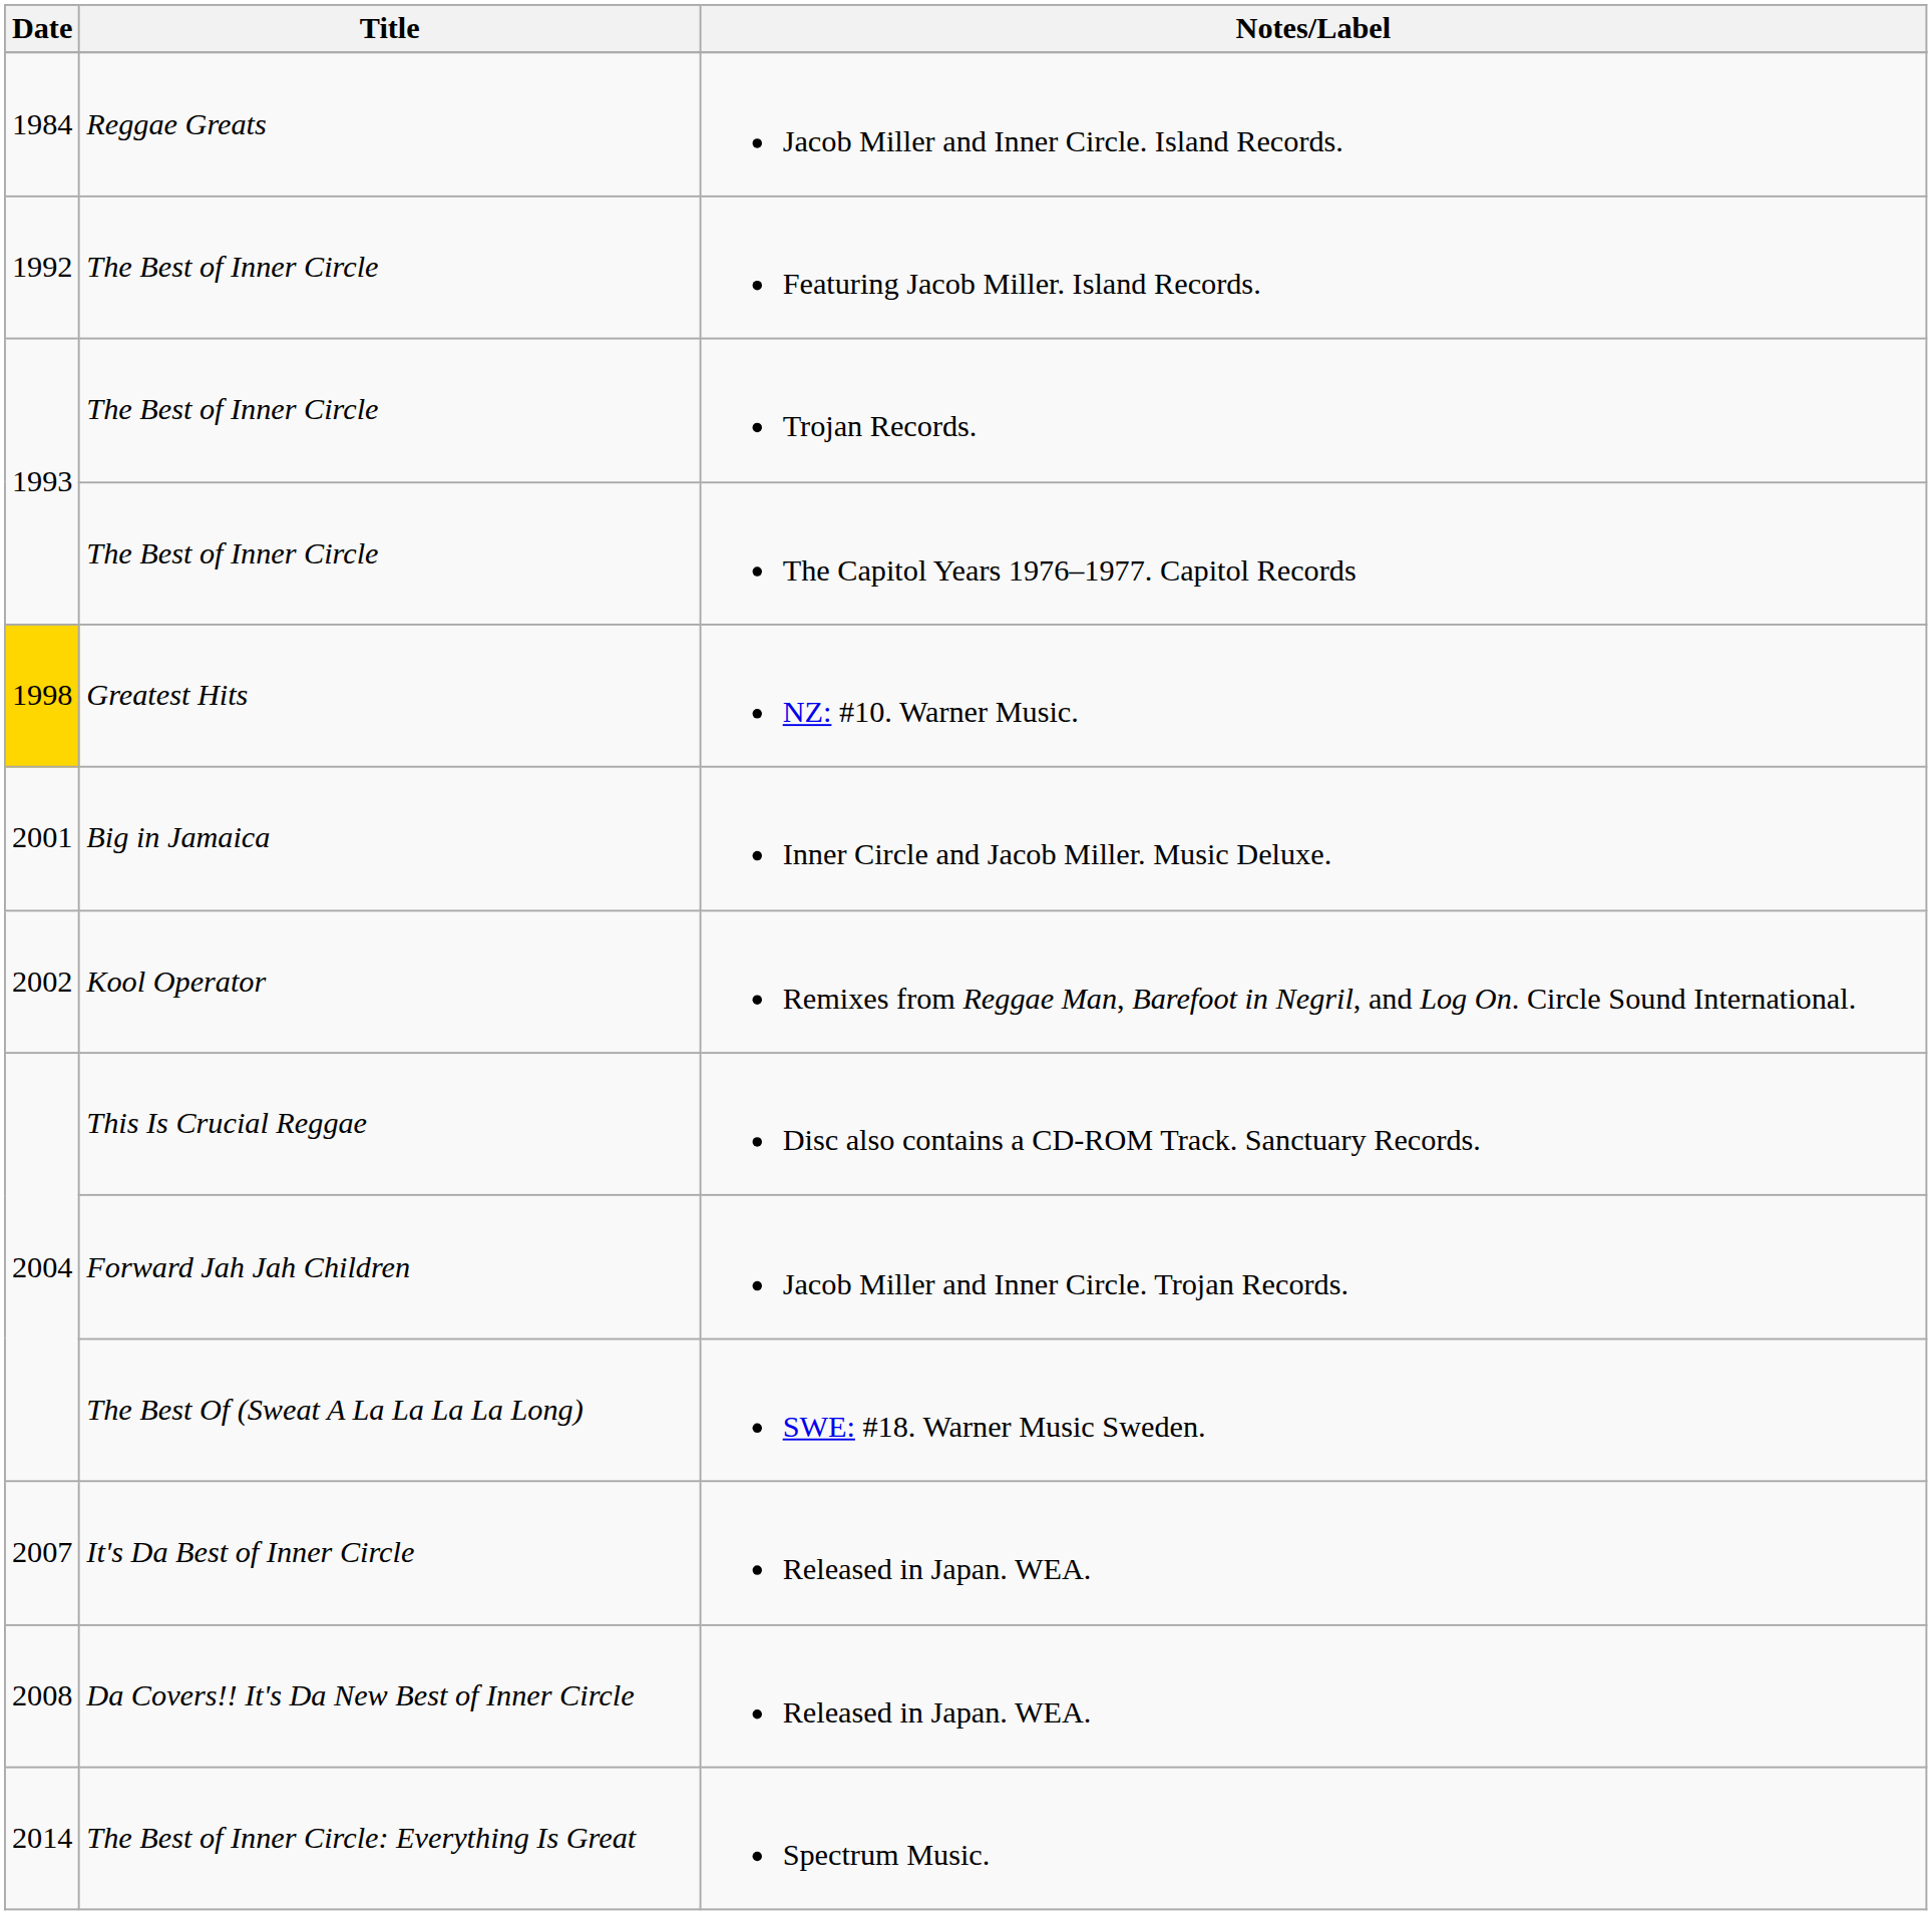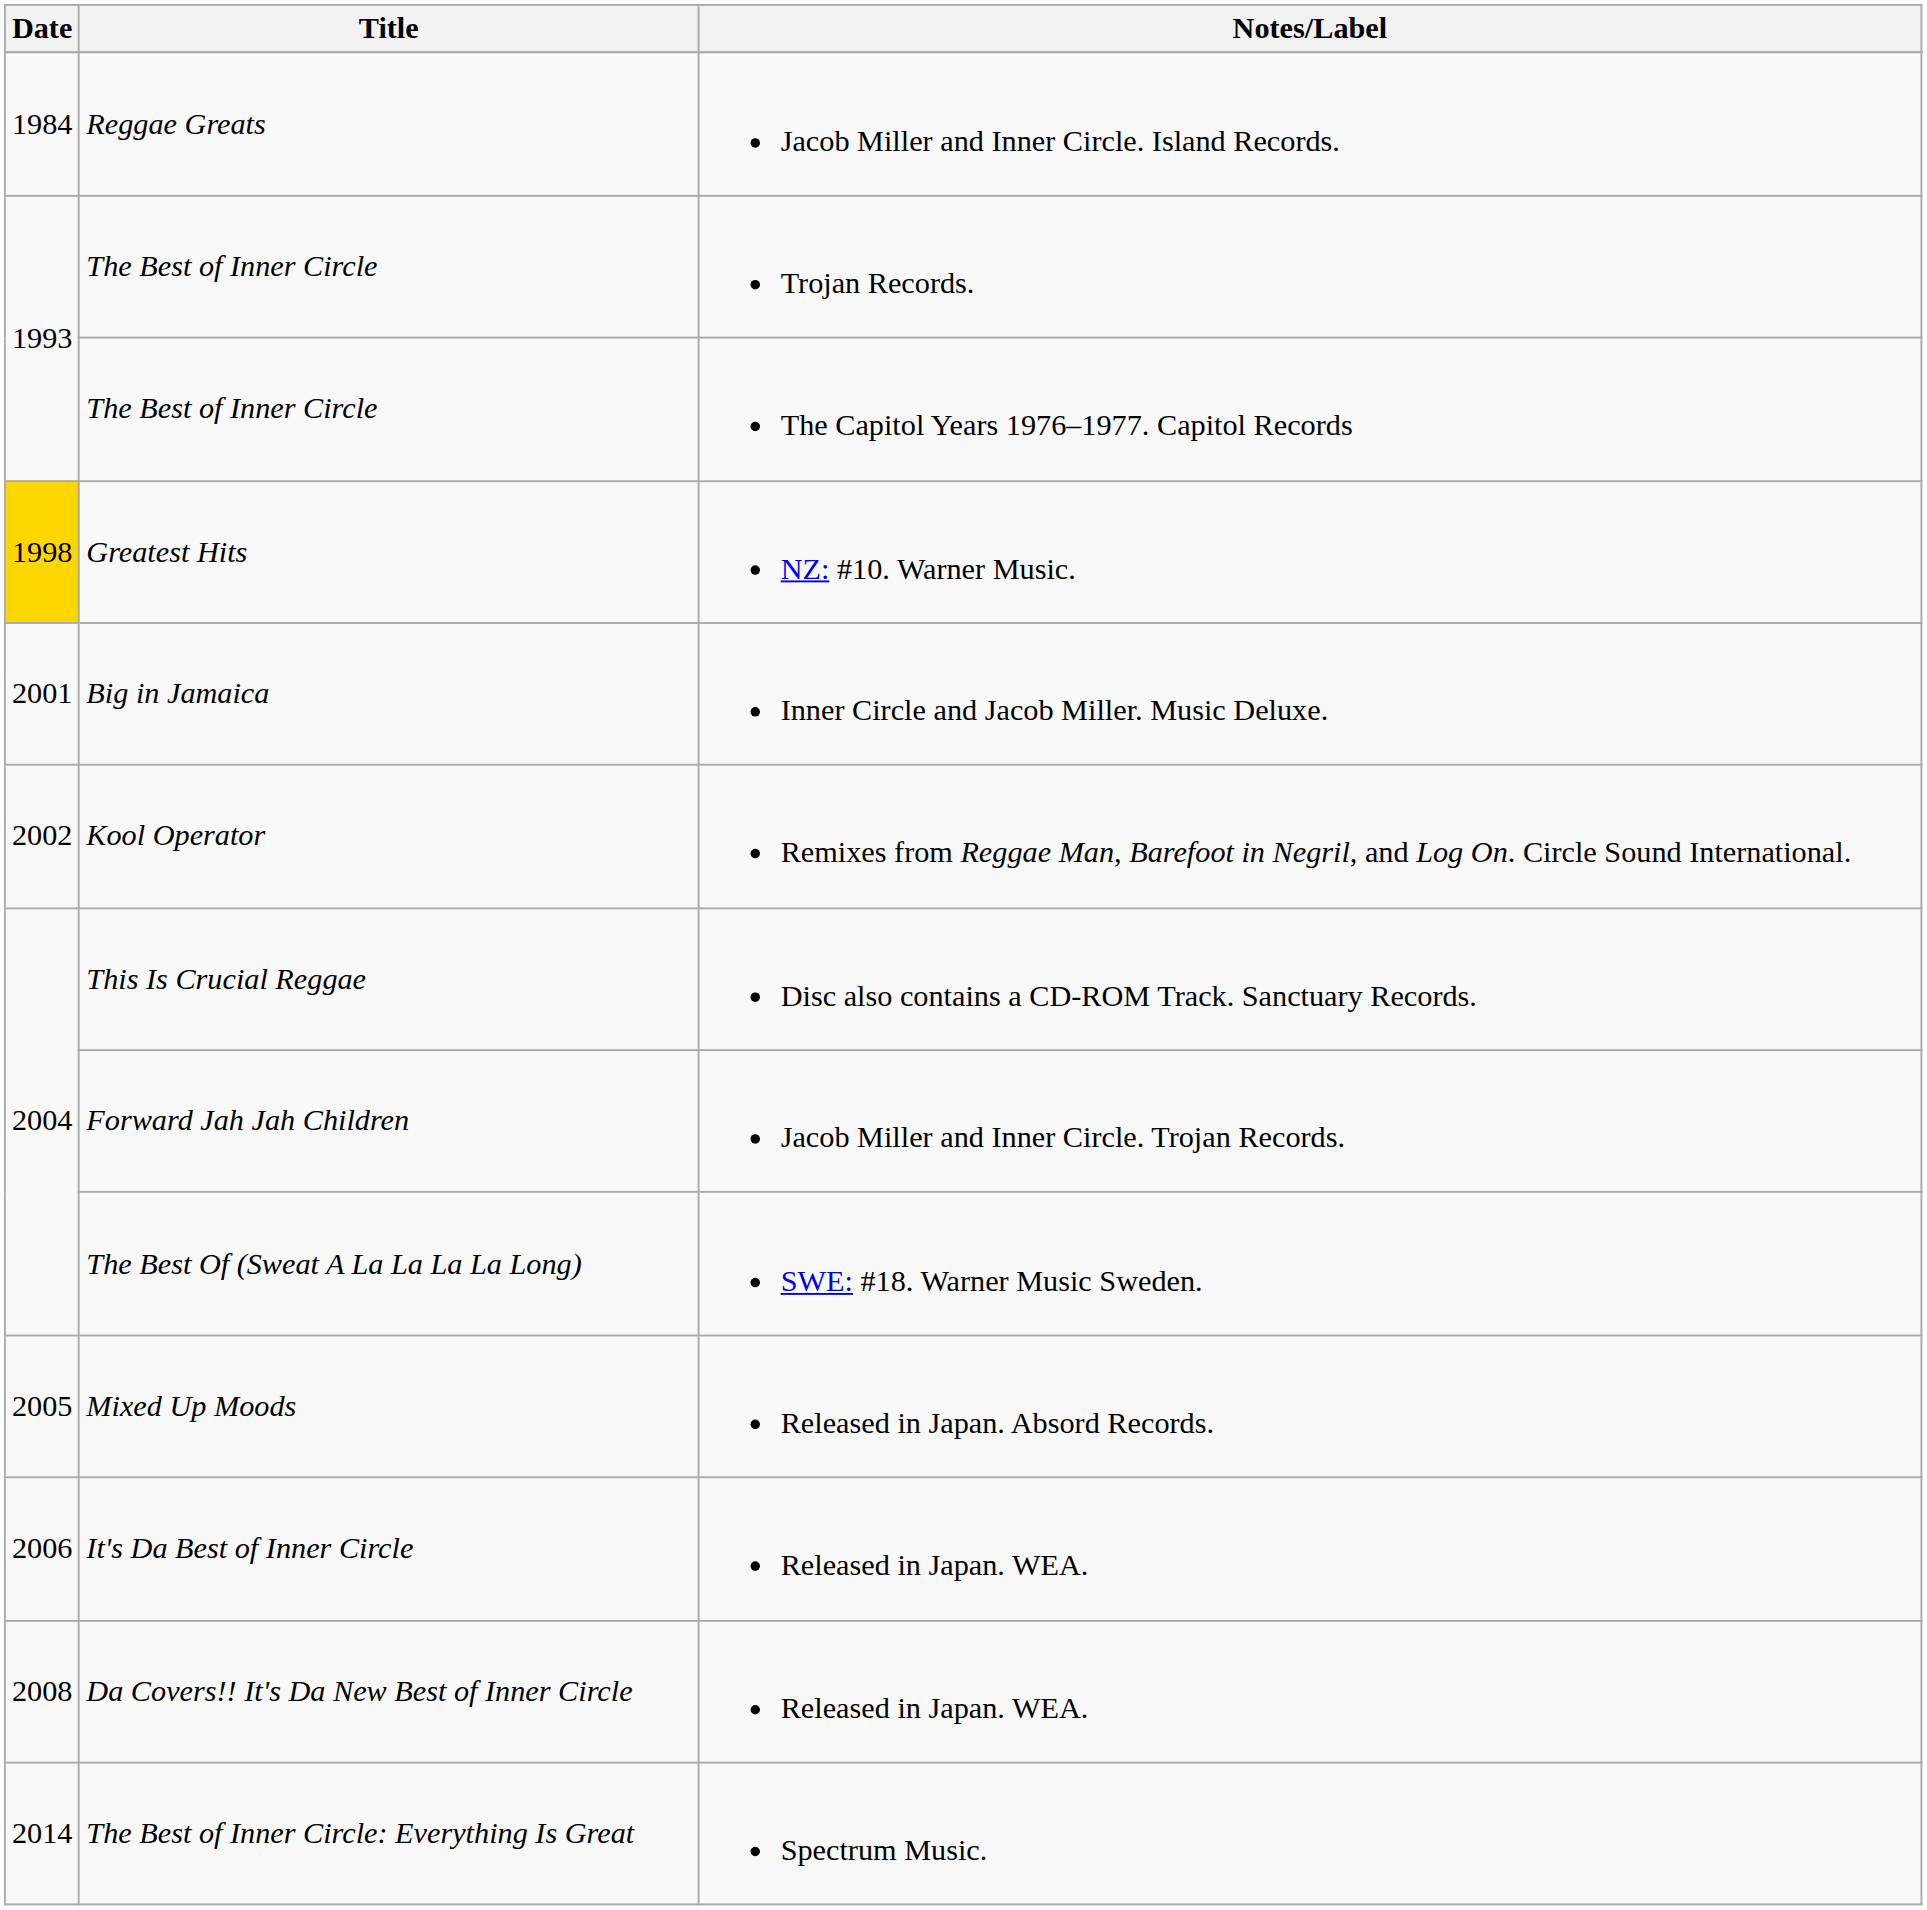- row: 1992 | The Best of Inner Circle | Featuring Jacob Miller. Island Records.
+ row: 2005 | Mixed Up Moods | Released in Japan. Absord Records.
It's Da Best of Inner Circle / Released in Japan. WEA. | Date: 2007 -> 2006
